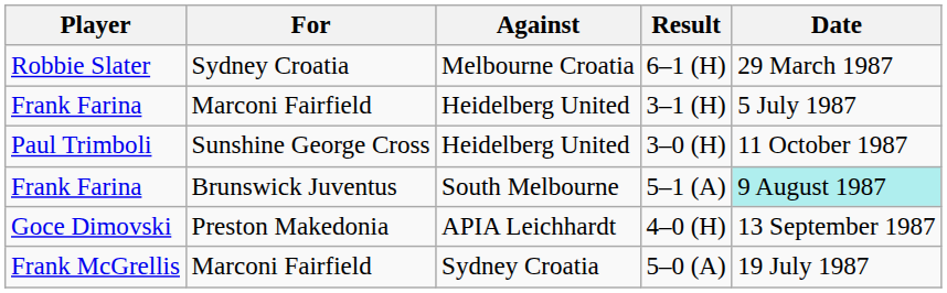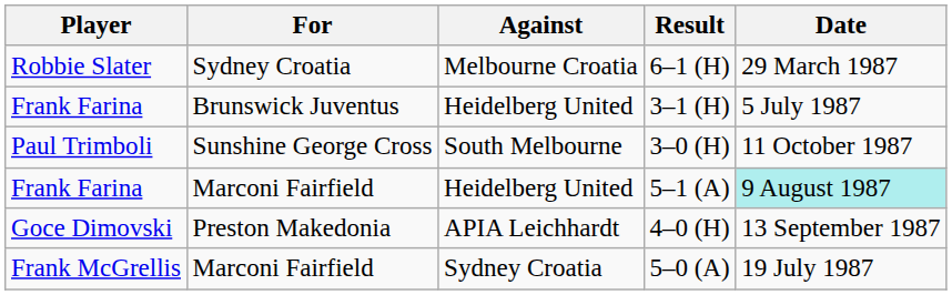3–1 (H) | For: Marconi Fairfield -> Brunswick Juventus
3–0 (H) | Against: Heidelberg United -> South Melbourne
5–1 (A) | For: Brunswick Juventus -> Marconi Fairfield
5–1 (A) | Against: South Melbourne -> Heidelberg United
